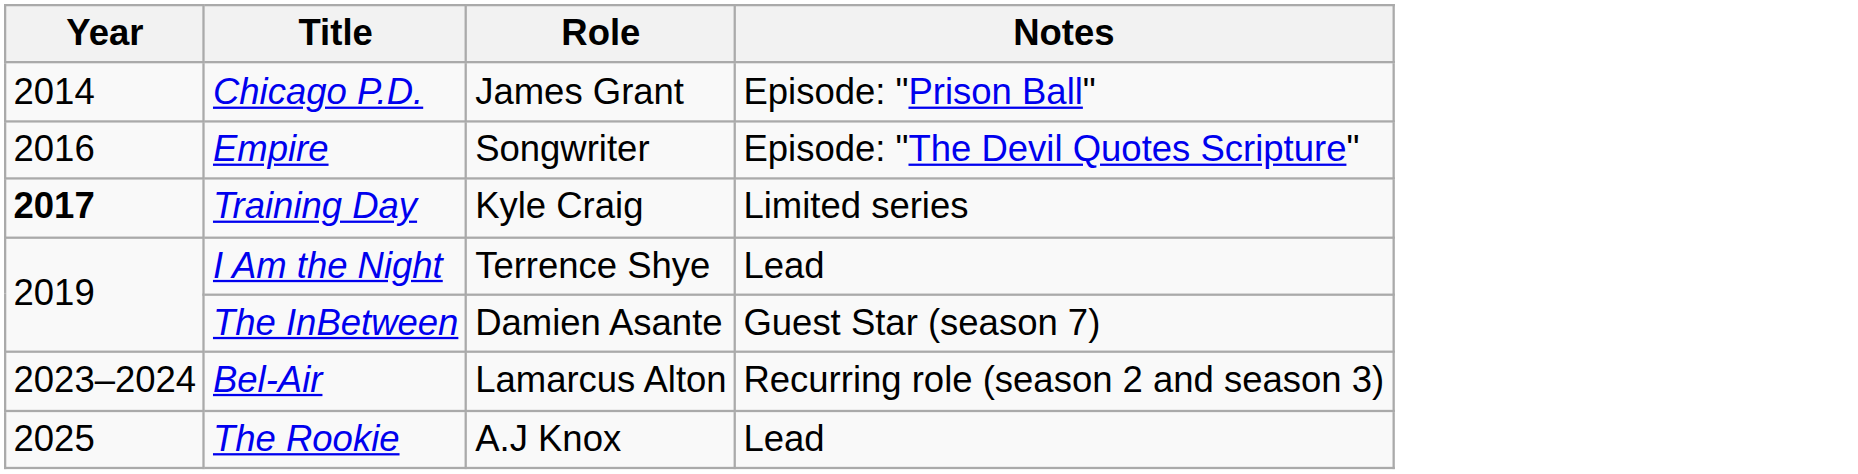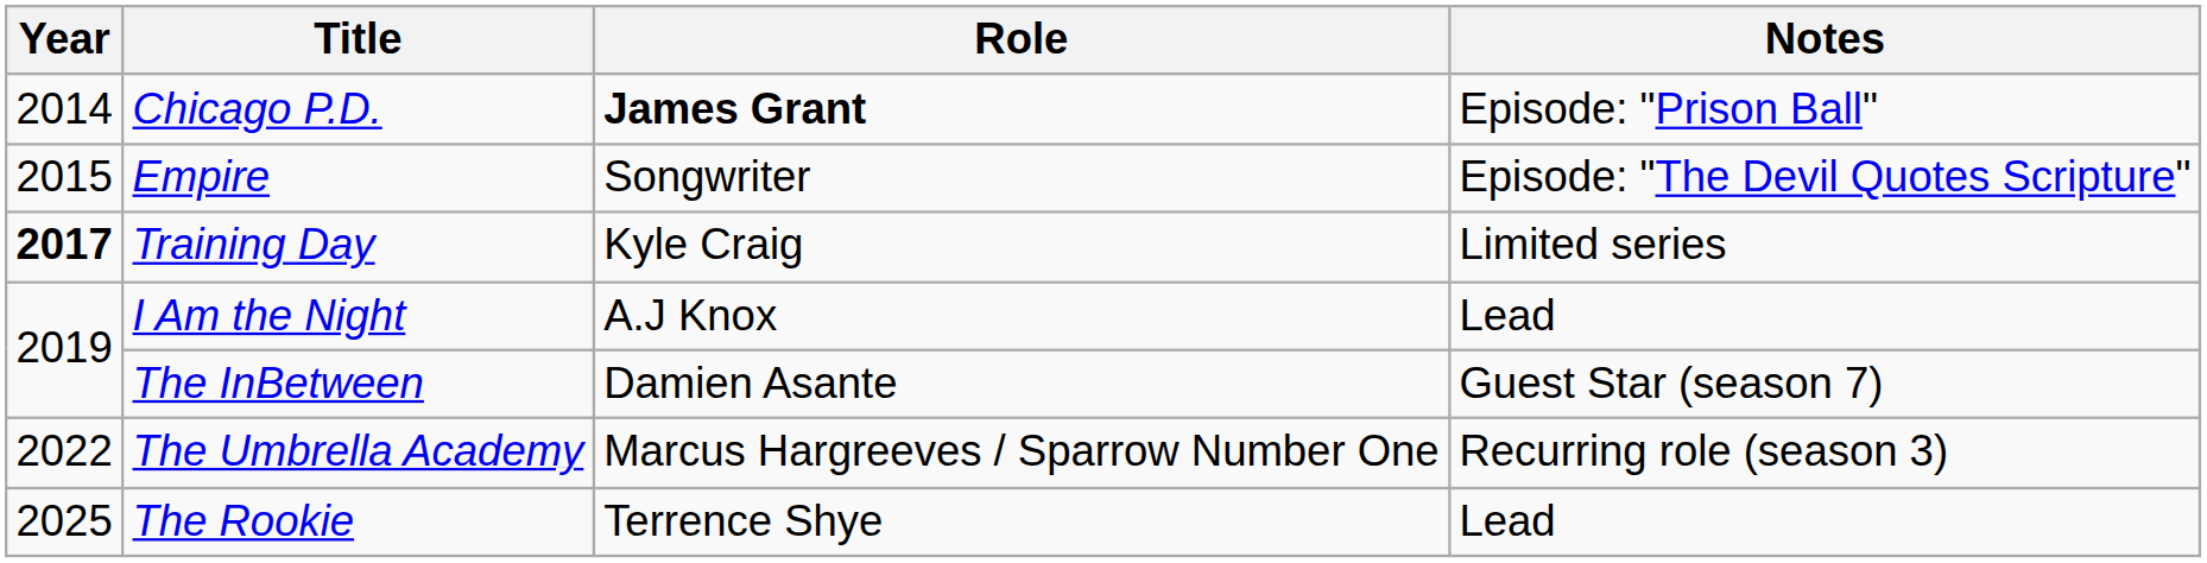Chicago P.D. | Role: normal -> bold
Empire | Year: 2016 -> 2015
I Am the Night | Role: Terrence Shye -> A.J Knox
+ row: 2022 | The Umbrella Academy | Marcus Hargreeves / Sparrow Number One | Recurring role (season 3)
- row: 2023–2024 | Bel-Air | Lamarcus Alton | Recurring role (season 2 and season 3)
The Rookie | Role: A.J Knox -> Terrence Shye
